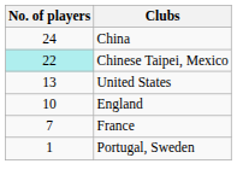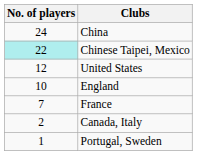United States | No. of players: 13 -> 12
+ row: 2 | Canada, Italy
